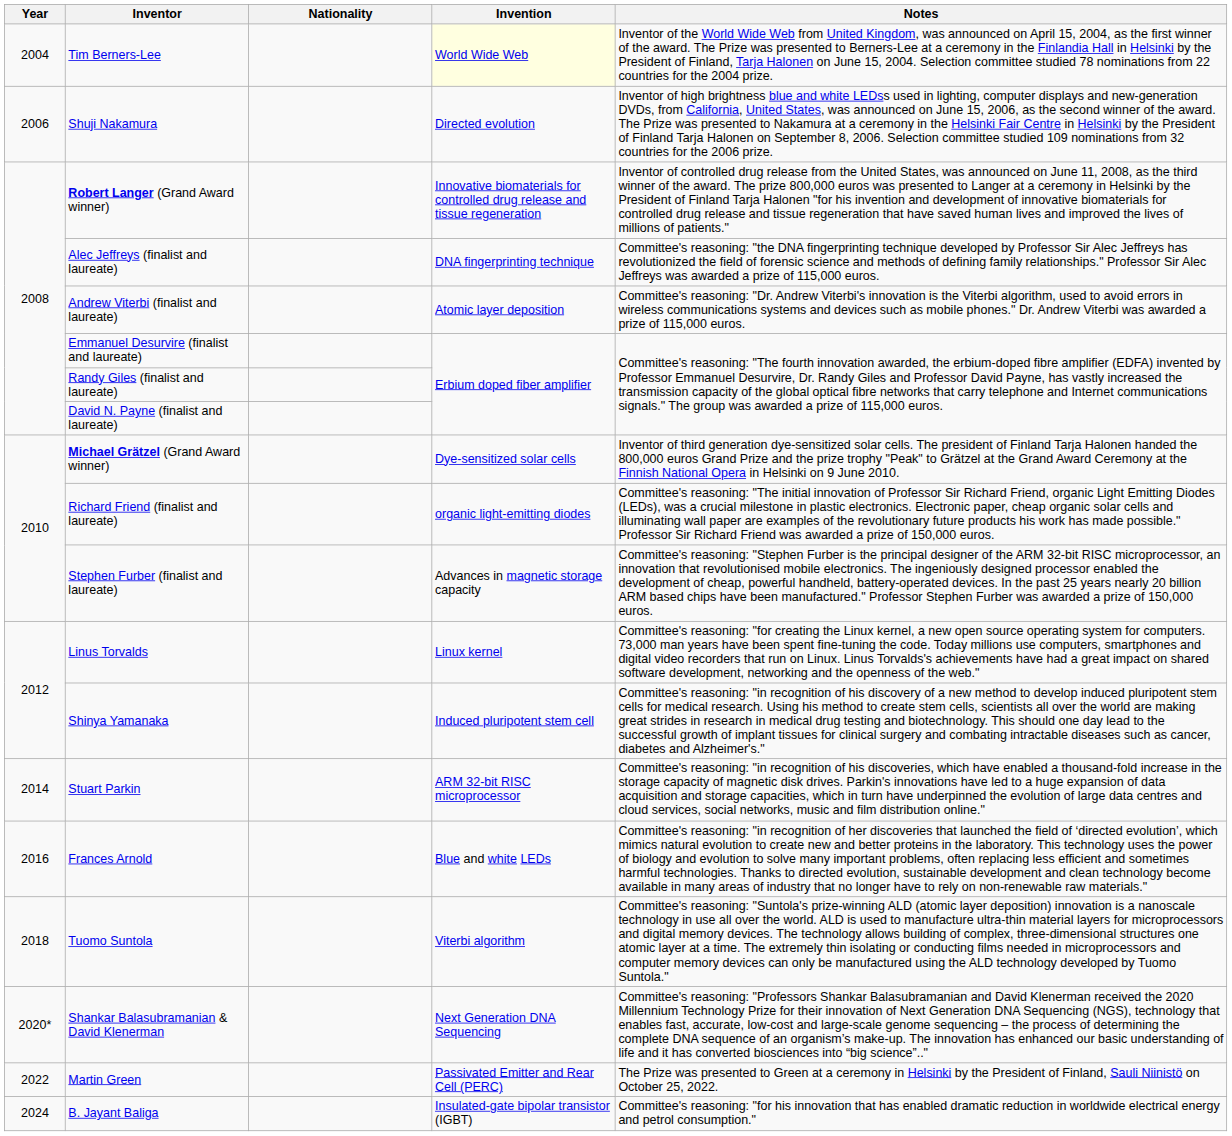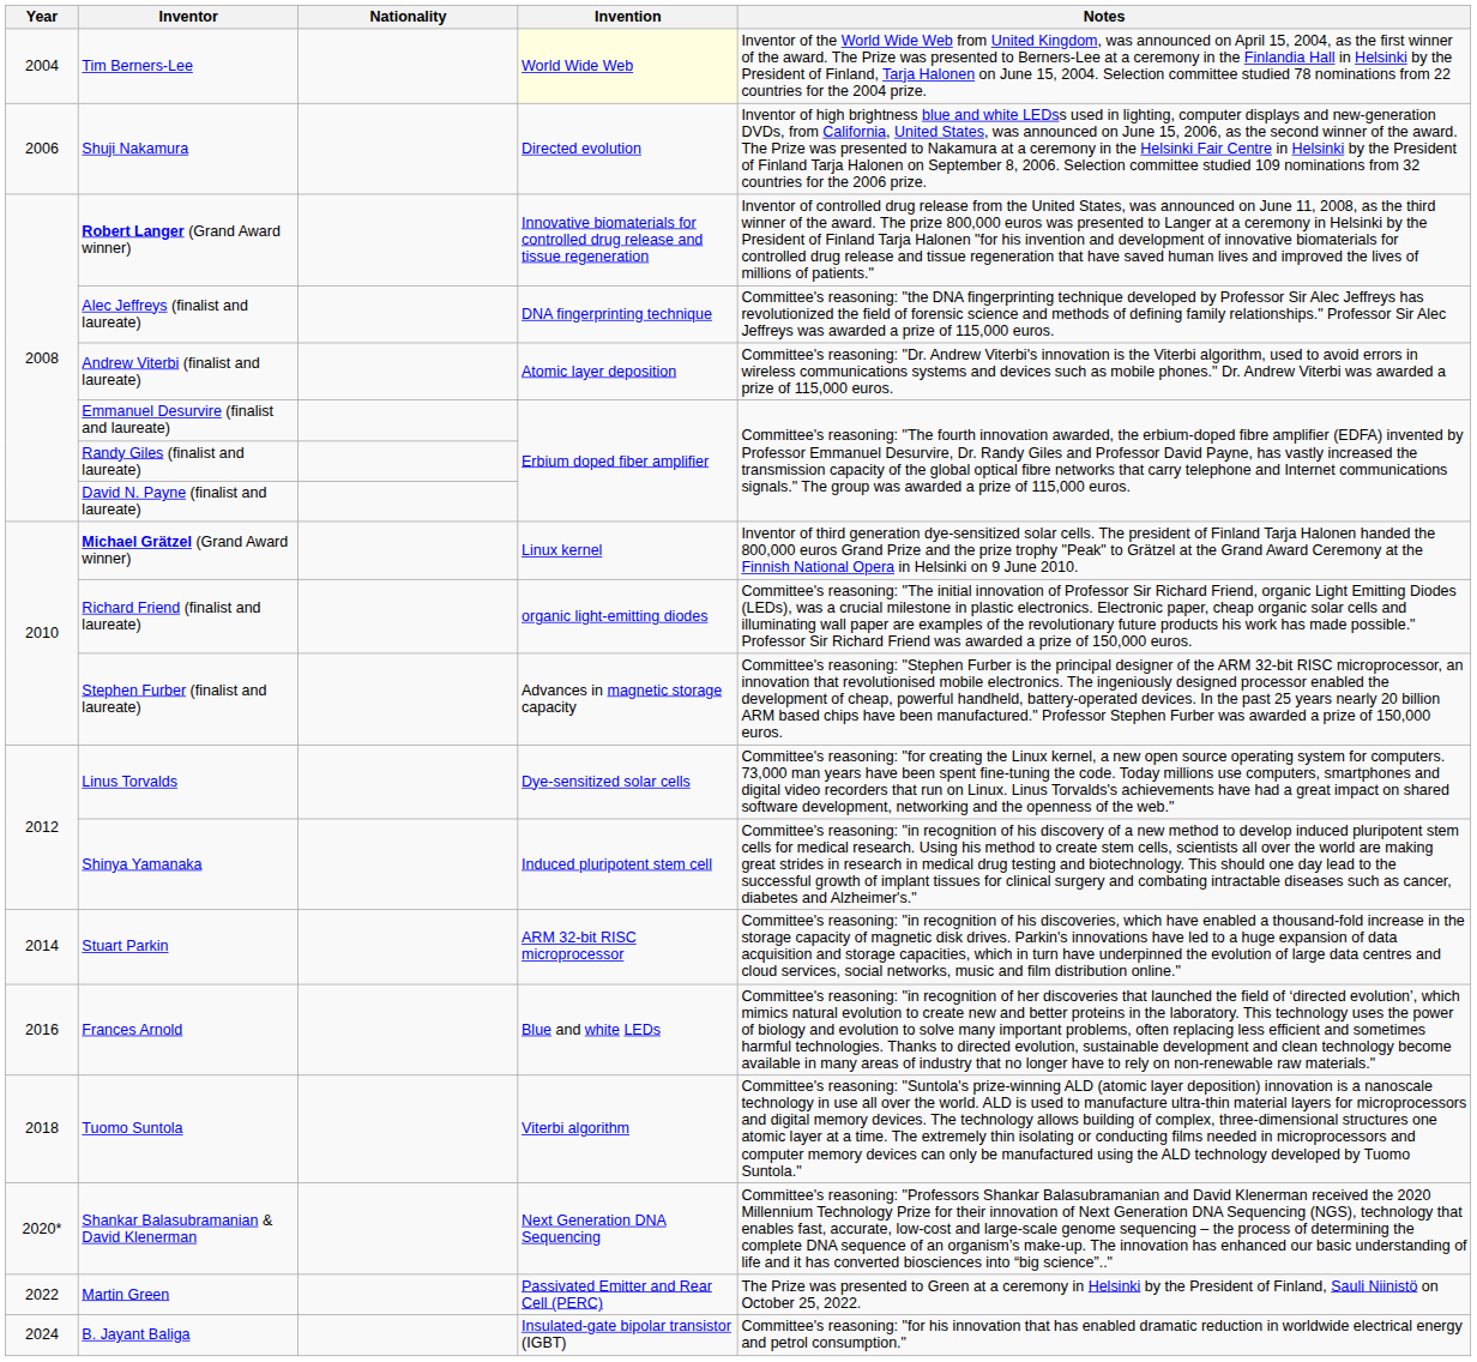Michael Grätzel (Grand Award winner) | Invention: Dye-sensitized solar cells -> Linux kernel
Linus Torvalds | Invention: Linux kernel -> Dye-sensitized solar cells
